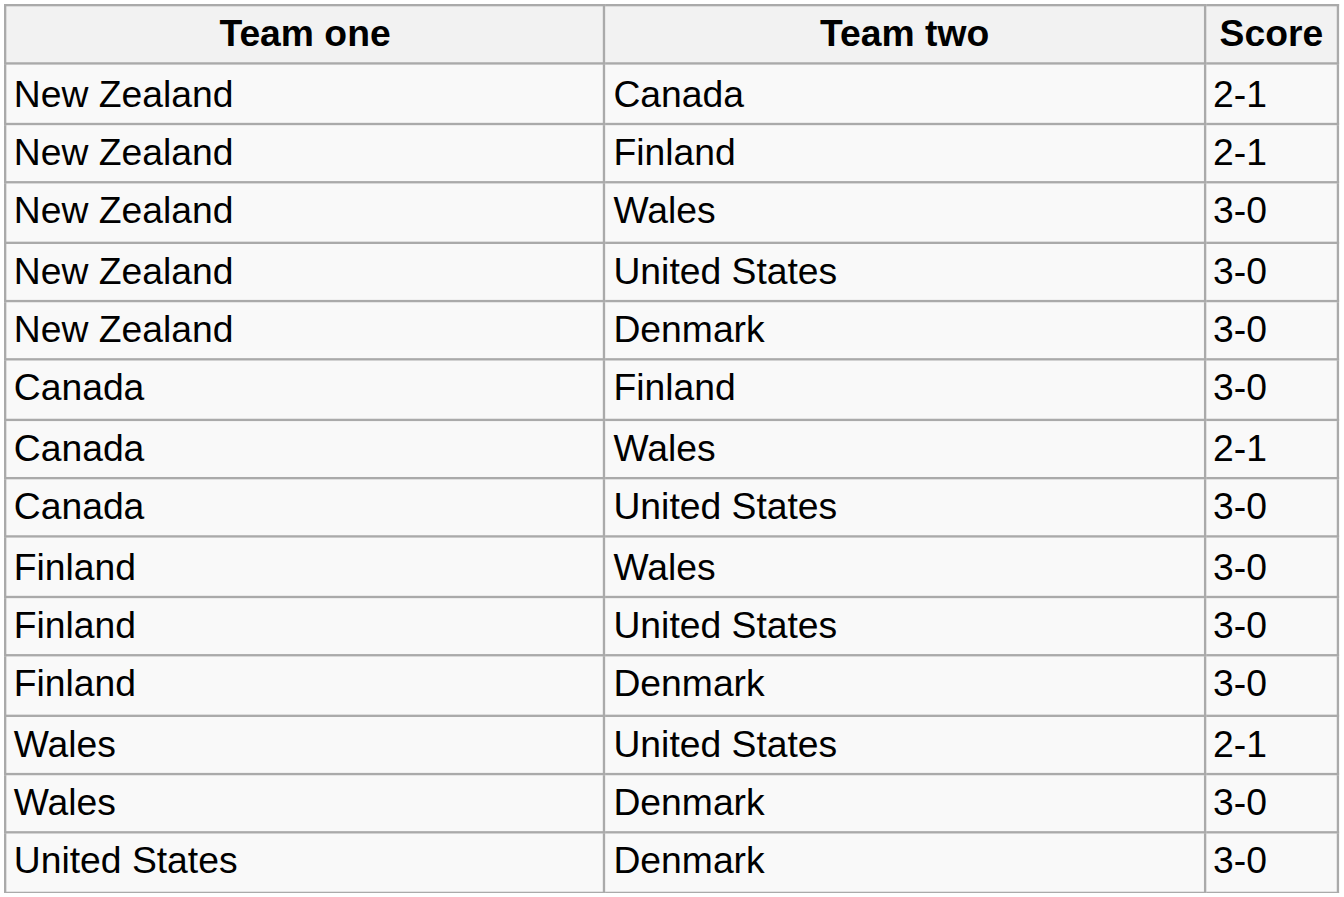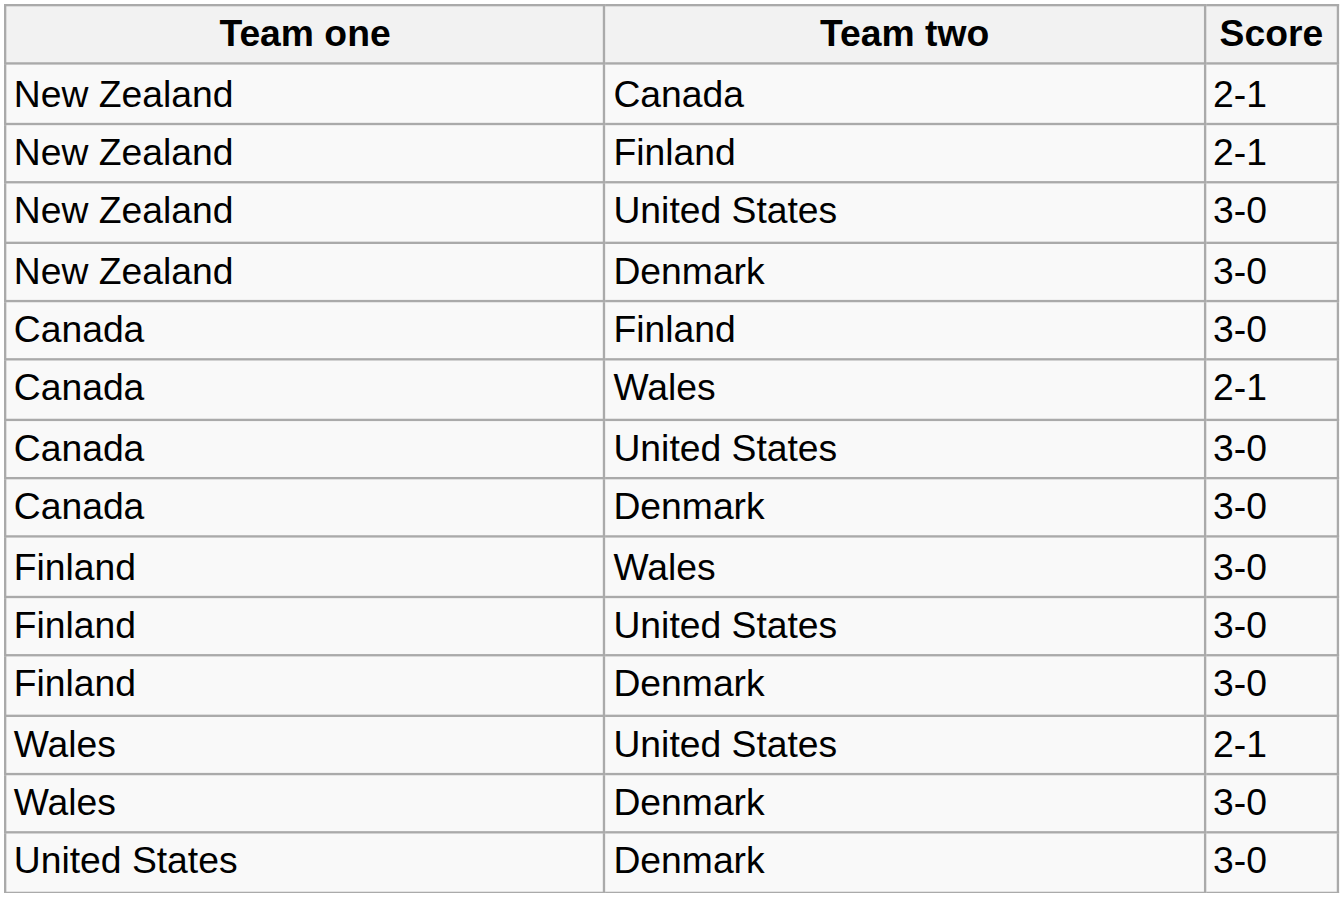- row: New Zealand | Wales | 3-0
+ row: Canada | Denmark | 3-0
